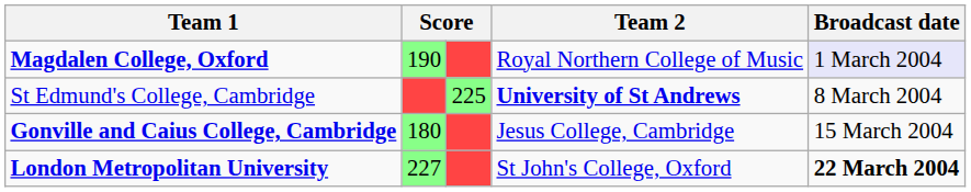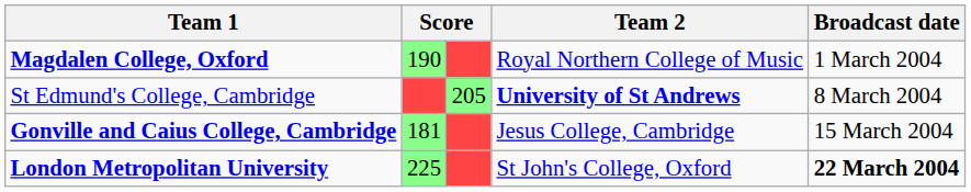Magdalen College, Oxford | Broadcast date: lavender background -> no background
St Edmund's College, Cambridge | column 3: 225 -> 205
Gonville and Caius College, Cambridge | column 2: 180 -> 181
London Metropolitan University | column 2: 227 -> 225
